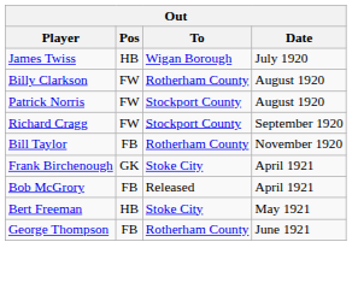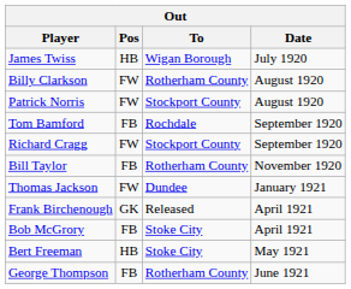+ row: Tom Bamford | FB | Rochdale | September 1920
+ row: Thomas Jackson | FW | Dundee | January 1921
Frank Birchenough | To: Stoke City -> Released
Bob McGrory | To: Released -> Stoke City
